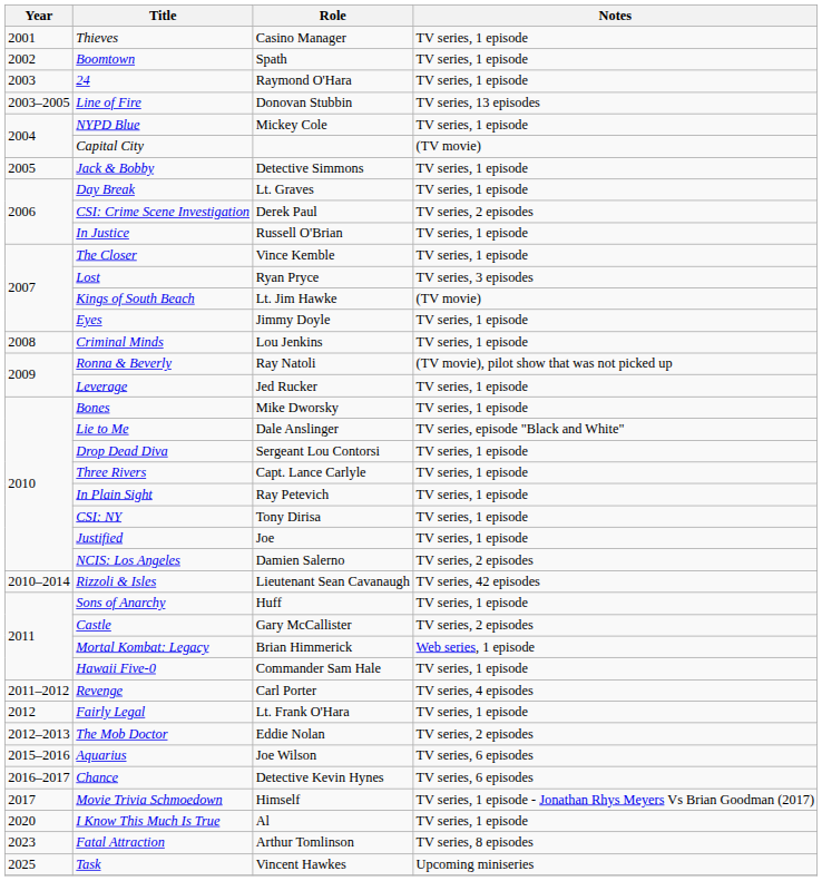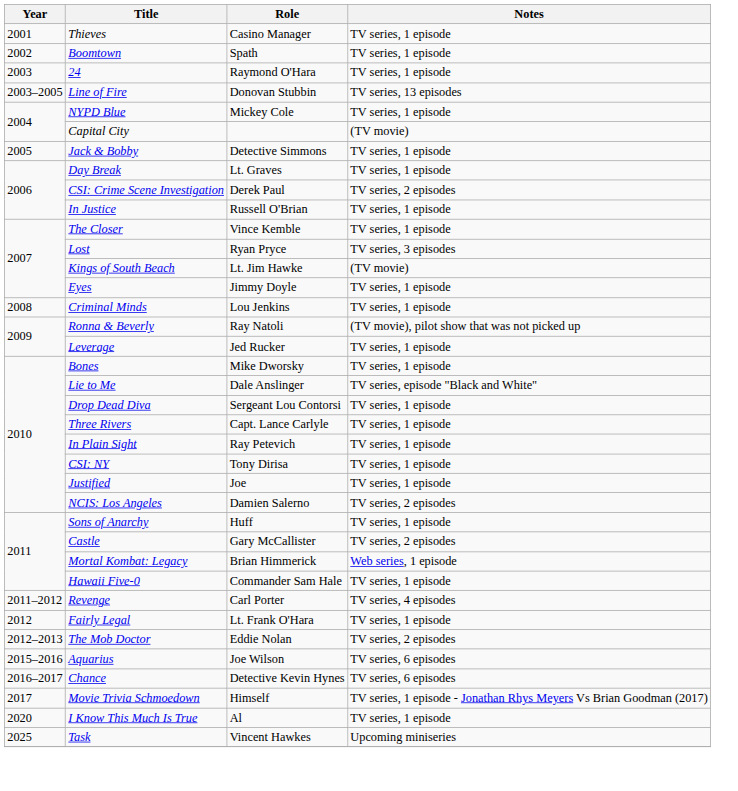- row: 2010–2014 | Rizzoli & Isles | Lieutenant Sean Cavanaugh | TV series, 42 episodes
- row: 2023 | Fatal Attraction | Arthur Tomlinson | TV series, 8 episodes
